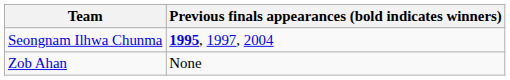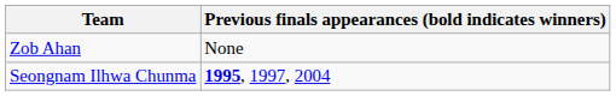rows swapped: Seongnam Ilhwa Chunma <-> Zob Ahan
